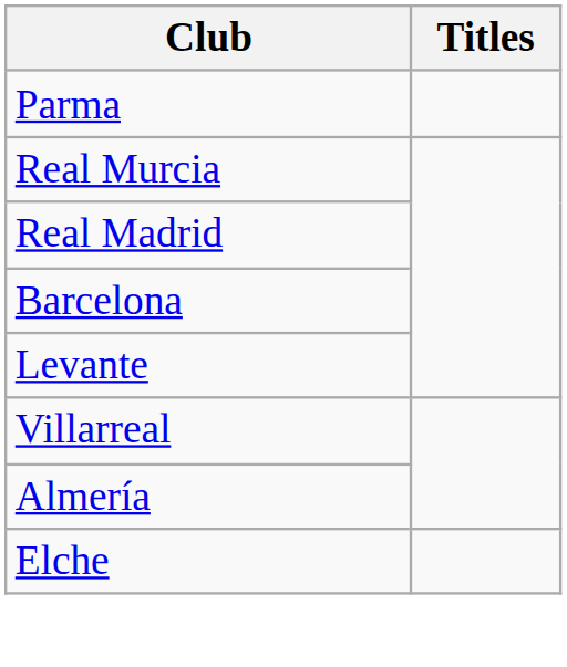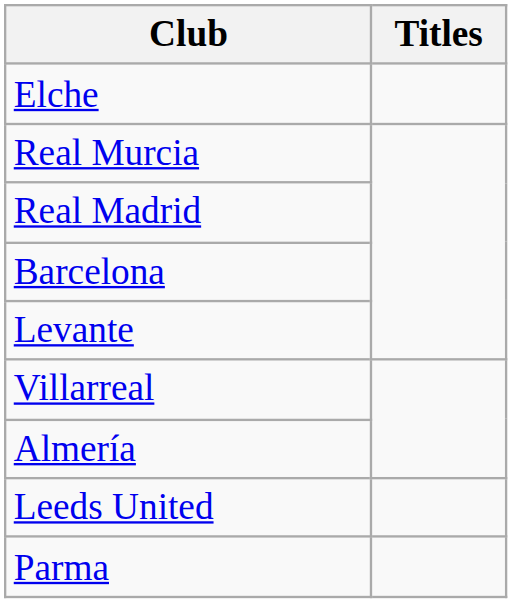rows swapped: Elche <-> Parma
+ row: Leeds United
